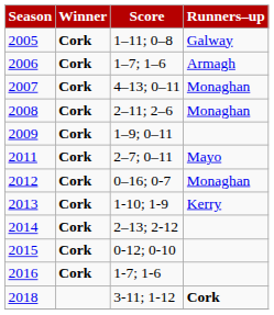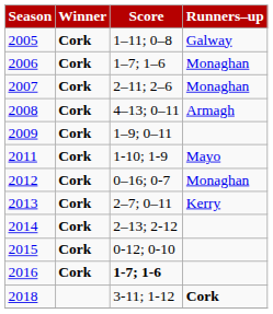2006 | Runners–up: Armagh -> Monaghan
2007 | Score: 4–13; 0–11 -> 2–11; 2–6
2008 | Score: 2–11; 2–6 -> 4–13; 0–11
2008 | Runners–up: Monaghan -> Armagh
2011 | Score: 2–7; 0–11 -> 1-10; 1-9
2013 | Score: 1-10; 1-9 -> 2–7; 0–11
2016 | Score: normal -> bold
